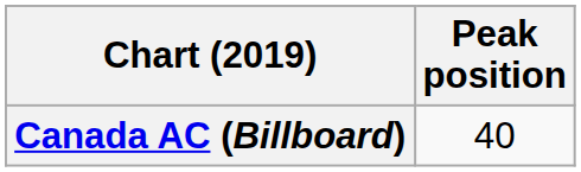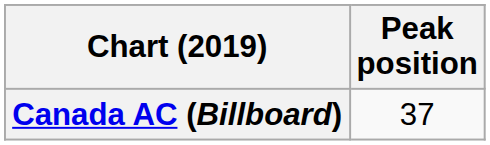Canada AC (Billboard) | Peak position: 40 -> 37
